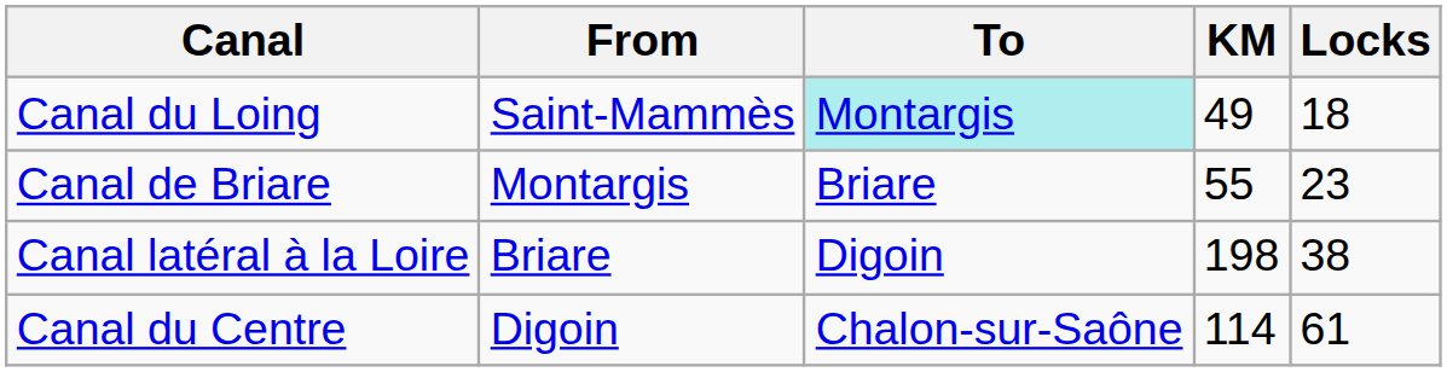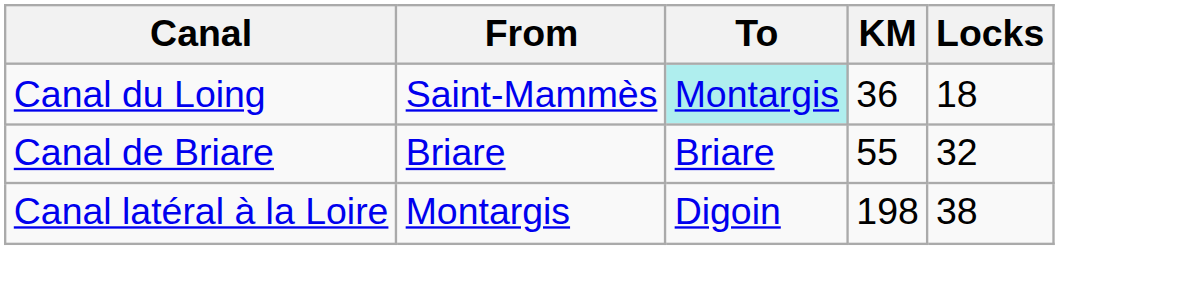Canal du Loing | KM: 49 -> 36
Canal de Briare | From: Montargis -> Briare
Canal de Briare | Locks: 23 -> 32
Canal latéral à la Loire | From: Briare -> Montargis
- row: Canal du Centre | Digoin | Chalon-sur-Saône | 114 | 61
